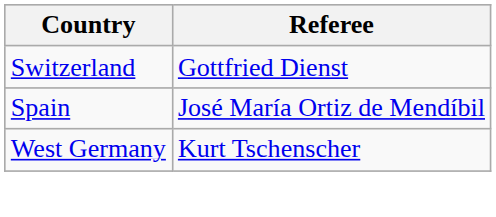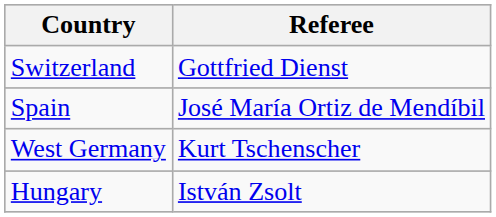+ row: Hungary | István Zsolt
